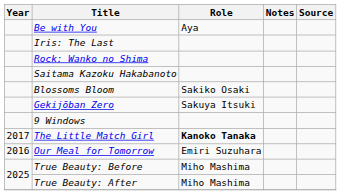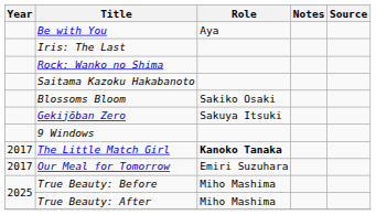Our Meal for Tomorrow | Year: 2016 -> 2017
